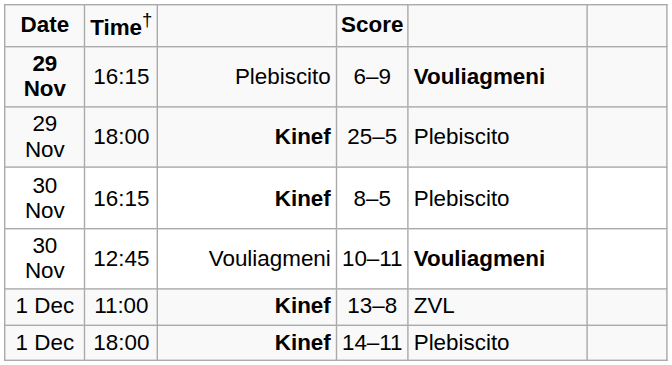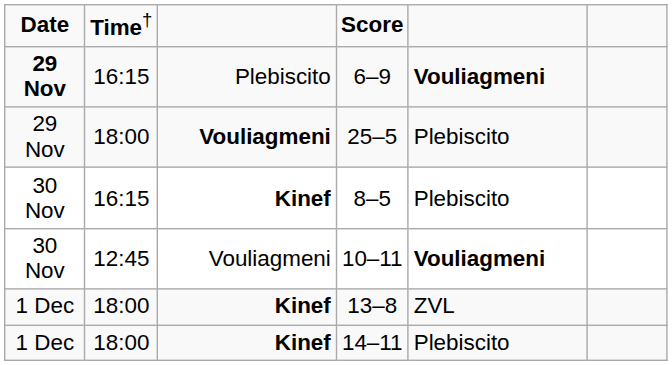25–5 | column 3: Kinef -> Vouliagmeni
13–8 | column 2: 11:00 -> 18:00
